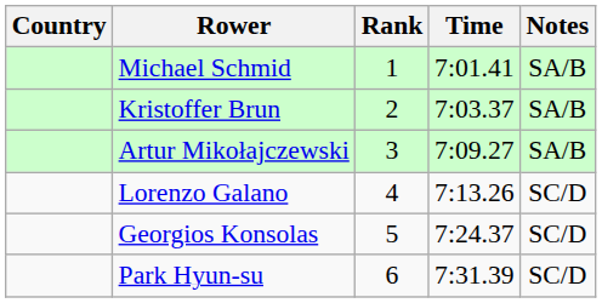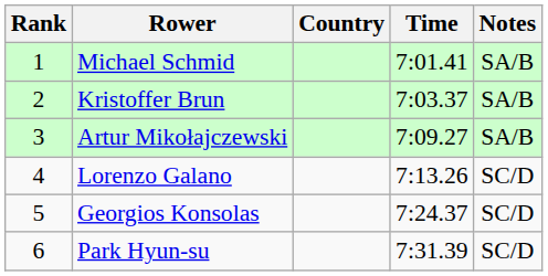columns swapped: Rank <-> Country
